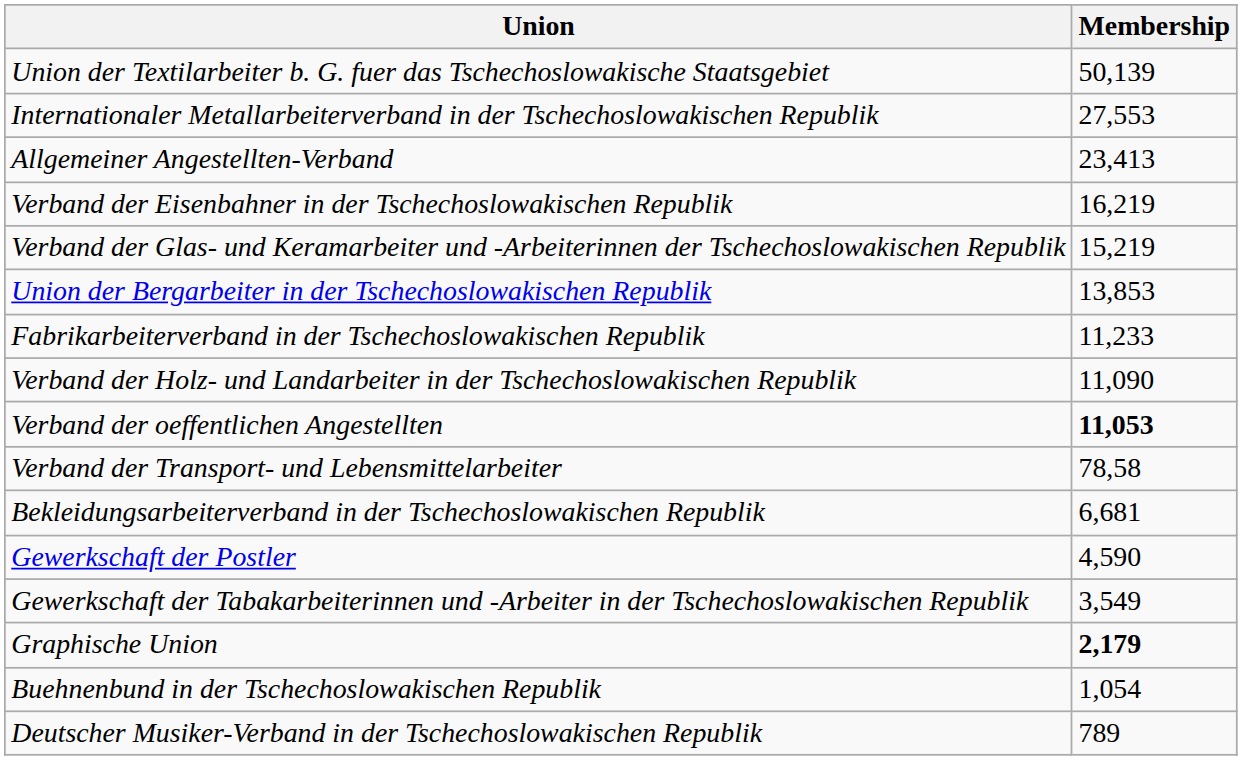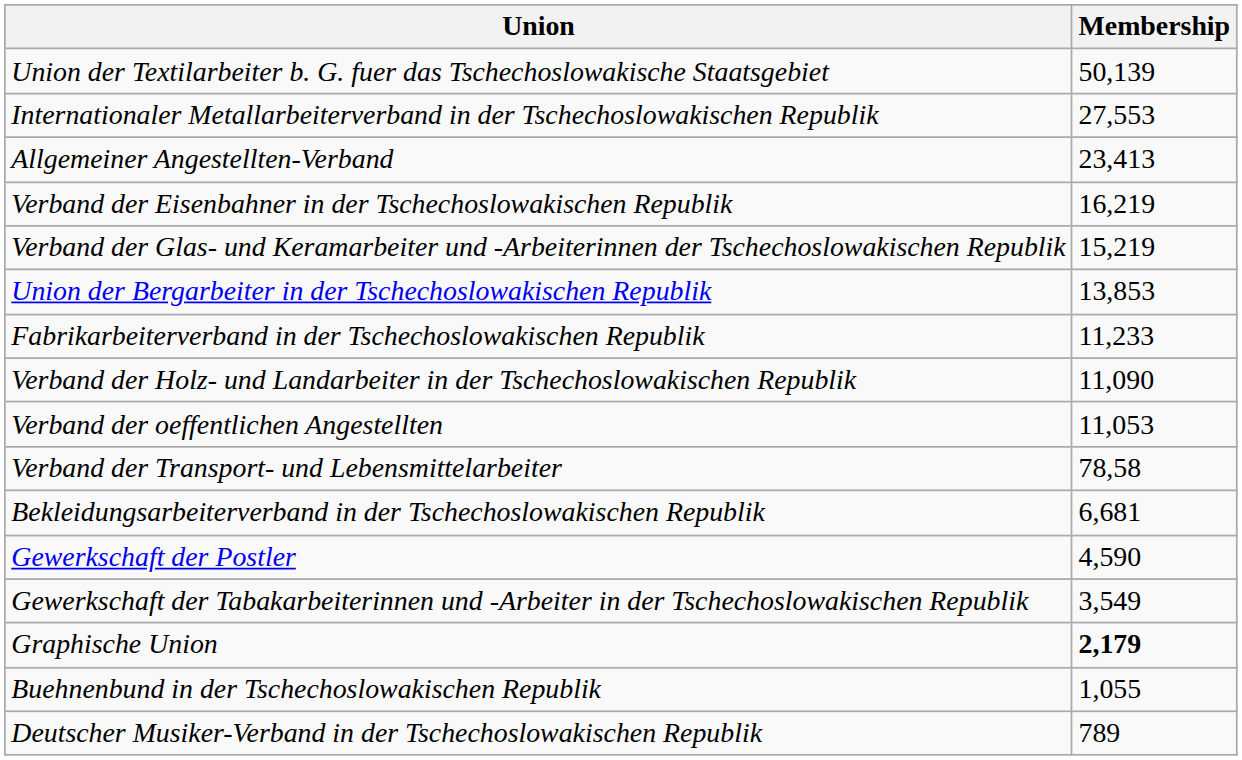Verband der oeffentlichen Angestellten | Membership: bold -> normal
Buehnenbund in der Tschechoslowakischen Republik | Membership: 1,054 -> 1,055
